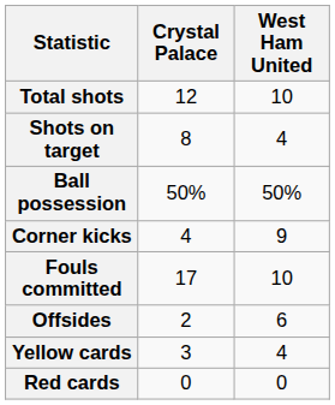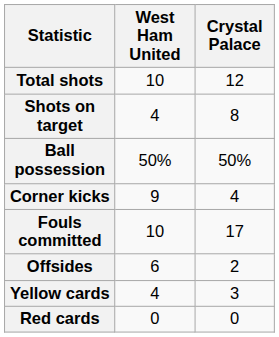columns swapped: Crystal Palace <-> West Ham United
